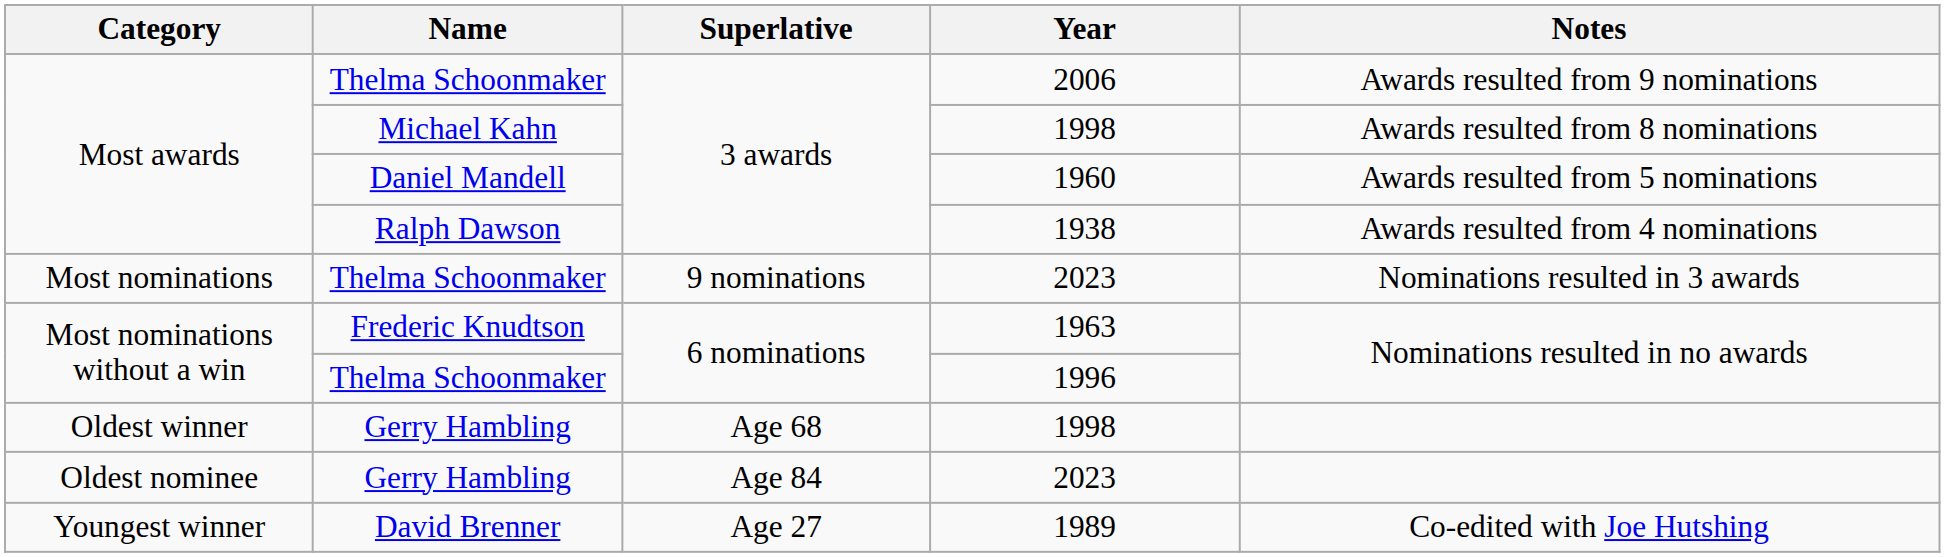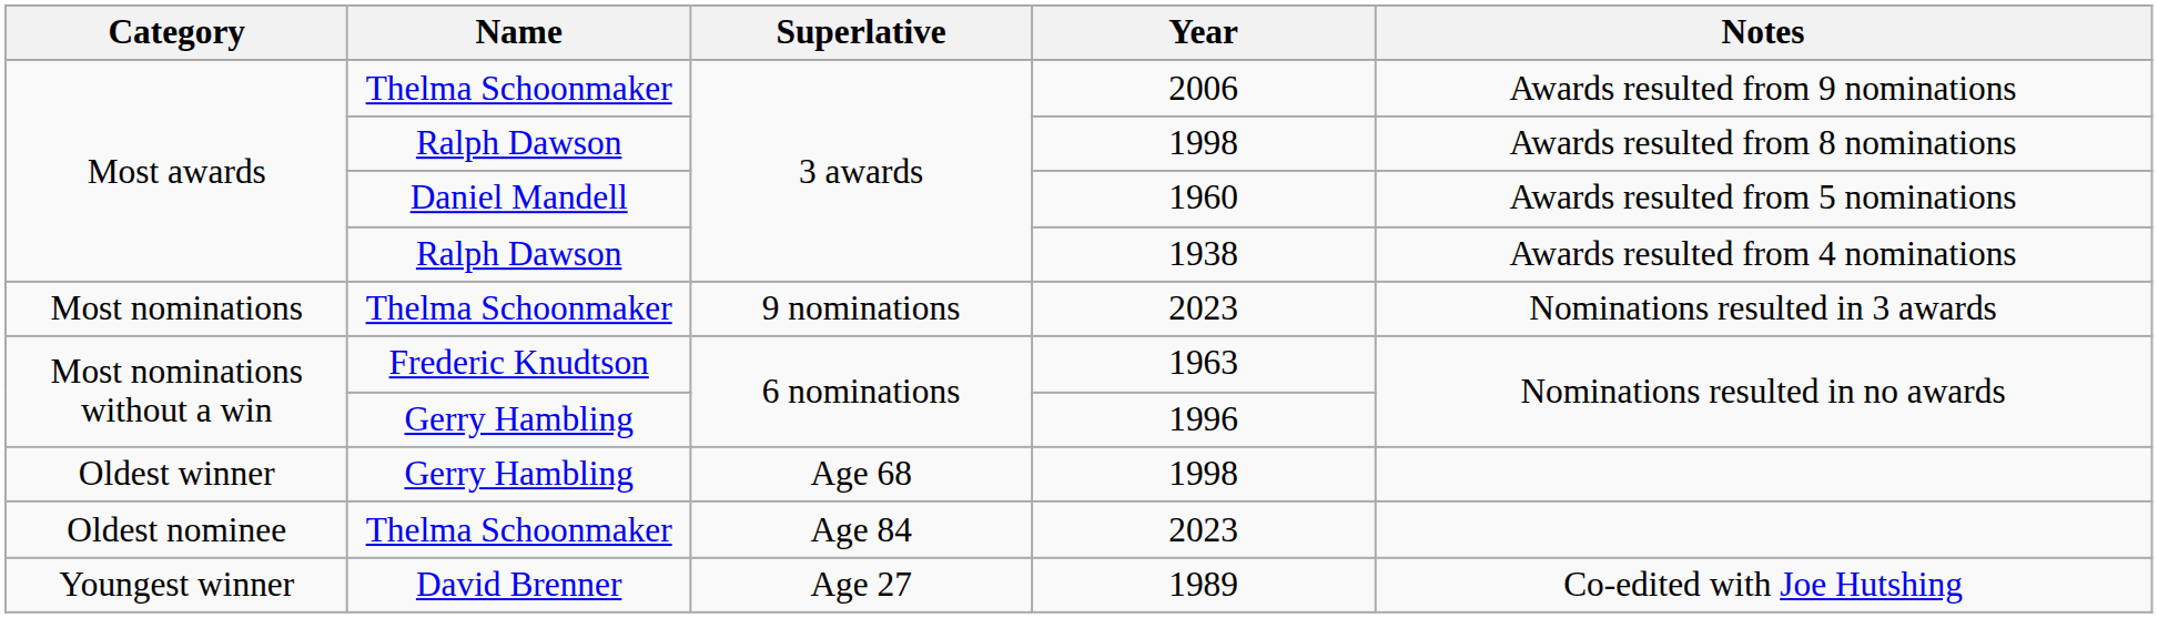Most awards / 1998 | Name: Michael Kahn -> Ralph Dawson
1996 | Name: Thelma Schoonmaker -> Gerry Hambling
Oldest nominee / 2023 | Name: Gerry Hambling -> Thelma Schoonmaker
